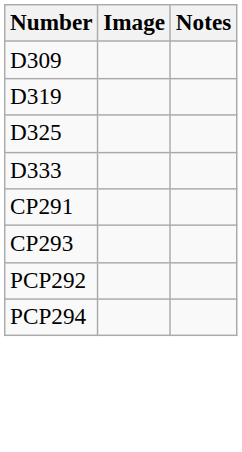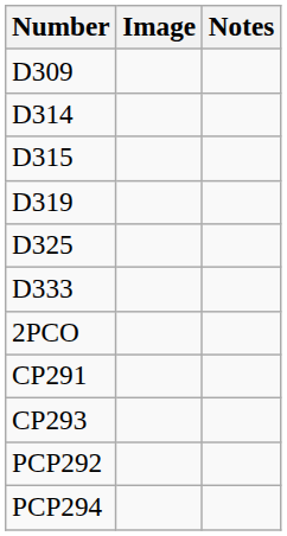+ row: D314
+ row: D315
+ row: 2PCO
